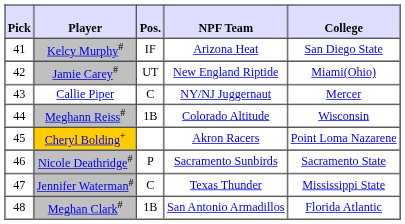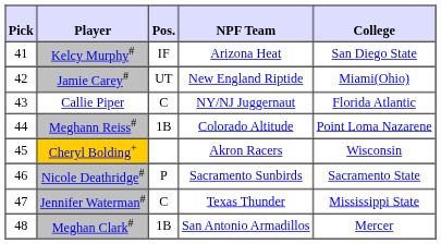Callie Piper | College: Mercer -> Florida Atlantic
Meghann Reiss# | College: Wisconsin -> Point Loma Nazarene
Cheryl Bolding+ | College: Point Loma Nazarene -> Wisconsin
Meghan Clark# | College: Florida Atlantic -> Mercer
